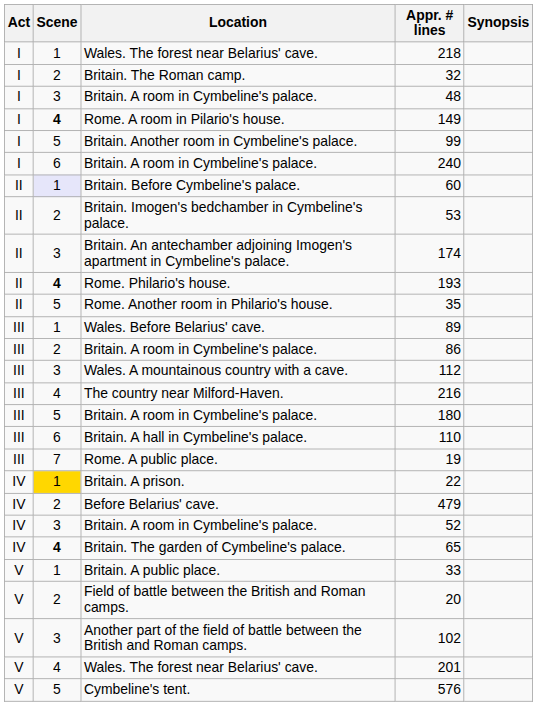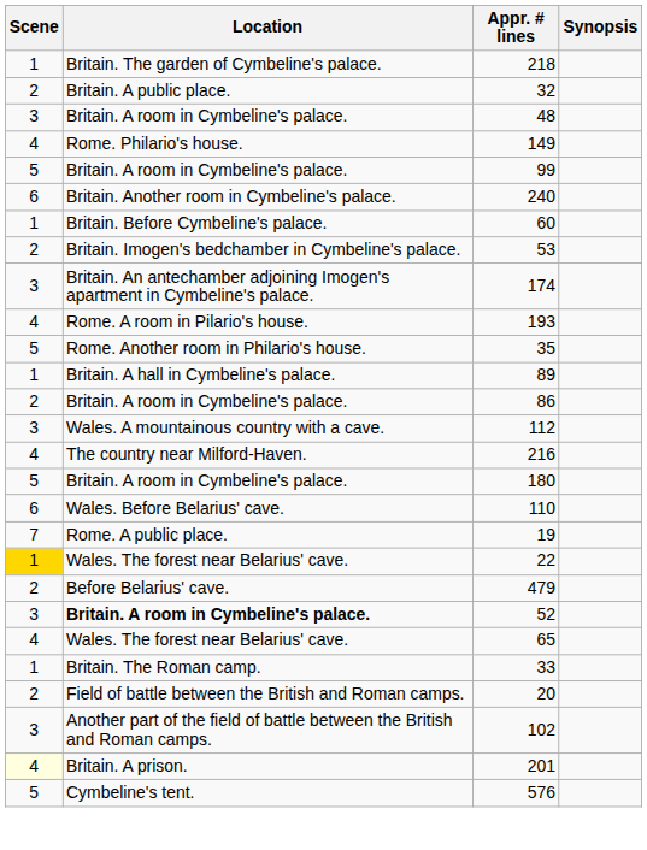- column: Act | I | I | I | I | I | I | II | II | II | II | II | III | III | III | III | III | III | III | IV | IV | IV | IV | V | V | V | V | V
218 | Location: Wales. The forest near Belarius' cave. -> Britain. The garden of Cymbeline's palace.
32 | Location: Britain. The Roman camp. -> Britain. A public place.
149 | Scene: bold -> normal
149 | Location: Rome. A room in Pilario's house. -> Rome. Philario's house.
99 | Location: Britain. Another room in Cymbeline's palace. -> Britain. A room in Cymbeline's palace.
240 | Location: Britain. A room in Cymbeline's palace. -> Britain. Another room in Cymbeline's palace.
60 | Scene: lavender background -> no background
193 | Scene: bold -> normal
193 | Location: Rome. Philario's house. -> Rome. A room in Pilario's house.
89 | Location: Wales. Before Belarius' cave. -> Britain. A hall in Cymbeline's palace.
110 | Location: Britain. A hall in Cymbeline's palace. -> Wales. Before Belarius' cave.
22 | Location: Britain. A prison. -> Wales. The forest near Belarius' cave.
52 | Location: normal -> bold
65 | Scene: bold -> normal
65 | Location: Britain. The garden of Cymbeline's palace. -> Wales. The forest near Belarius' cave.
33 | Location: Britain. A public place. -> Britain. The Roman camp.
201 | Scene: no background -> lightyellow background
201 | Location: Wales. The forest near Belarius' cave. -> Britain. A prison.
